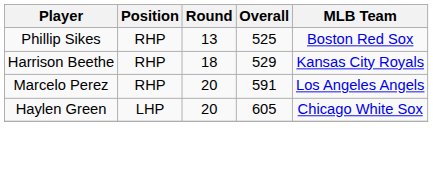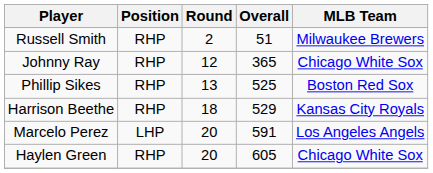+ row: Russell Smith | RHP | 2 | 51 | Milwaukee Brewers
+ row: Johnny Ray | RHP | 12 | 365 | Chicago White Sox
Marcelo Perez | Position: RHP -> LHP
Haylen Green | Position: LHP -> RHP
